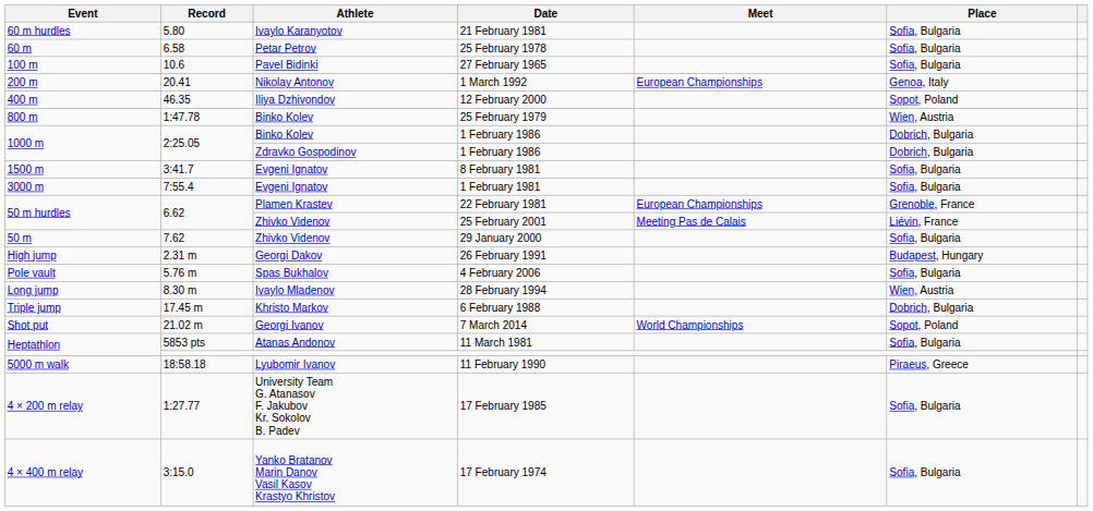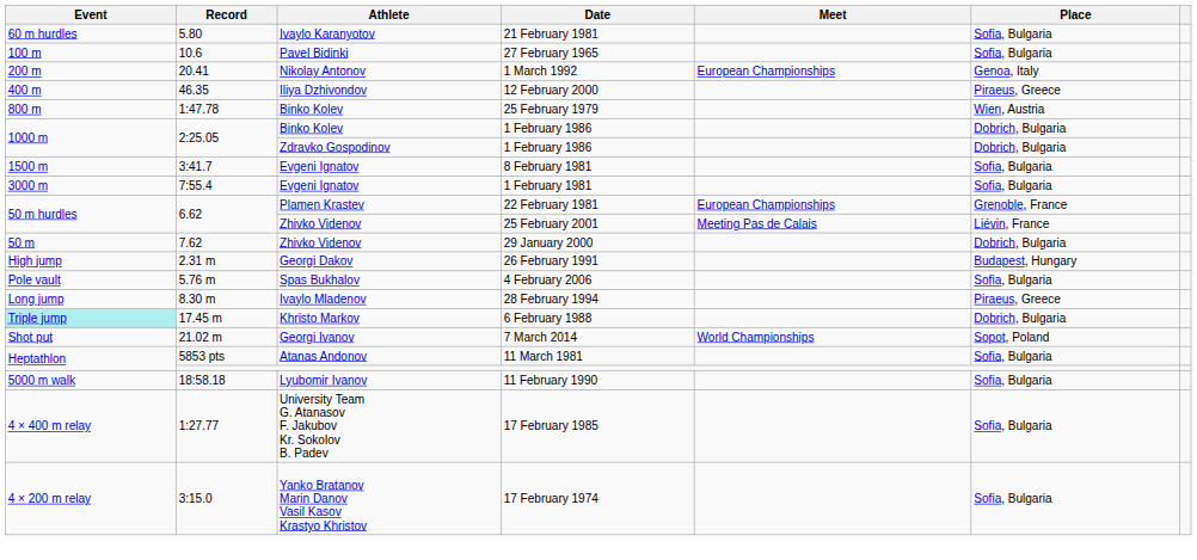- row: 60 m | 6.58 | Petar Petrov | 25 February 1978 | Sofia, Bulgaria
12 February 2000 | Place: Sopot, Poland -> Piraeus, Greece
29 January 2000 | Place: Sofia, Bulgaria -> Dobrich, Bulgaria
28 February 1994 | Place: Wien, Austria -> Piraeus, Greece
6 February 1988 | Event: no background -> paleturquoise background
11 February 1990 | Place: Piraeus, Greece -> Sofia, Bulgaria
17 February 1985 | Event: 4 × 200 m relay -> 4 × 400 m relay
17 February 1974 | Event: 4 × 400 m relay -> 4 × 200 m relay
